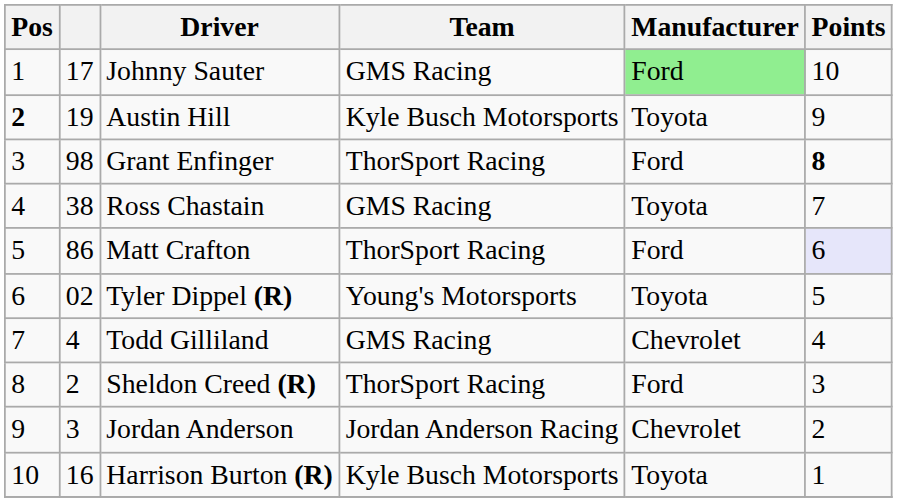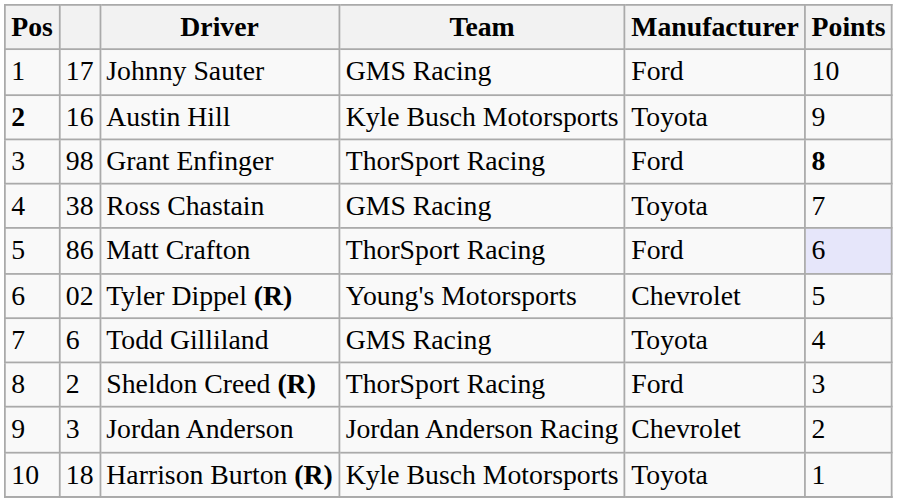Johnny Sauter | Manufacturer: lightgreen background -> no background
Austin Hill | column 2: 19 -> 16
Tyler Dippel (R) | Manufacturer: Toyota -> Chevrolet
Todd Gilliland | column 2: 4 -> 6
Todd Gilliland | Manufacturer: Chevrolet -> Toyota
Harrison Burton (R) | column 2: 16 -> 18
